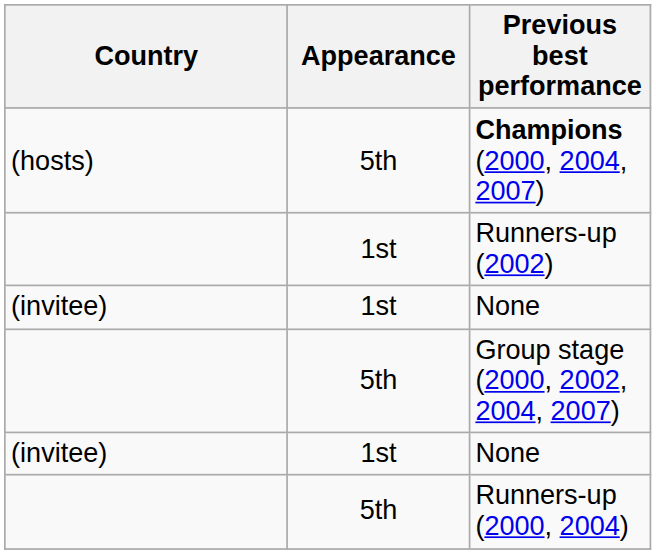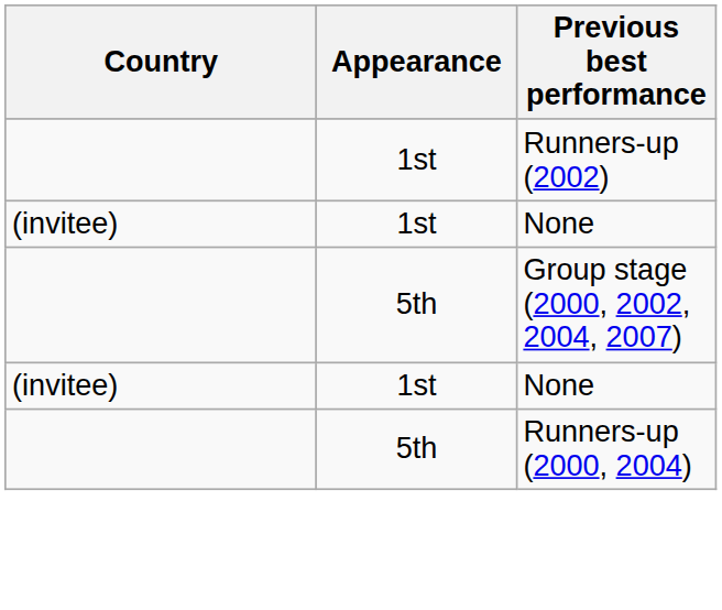- row: (hosts) | 5th | Champions (2000, 2004, 2007)
